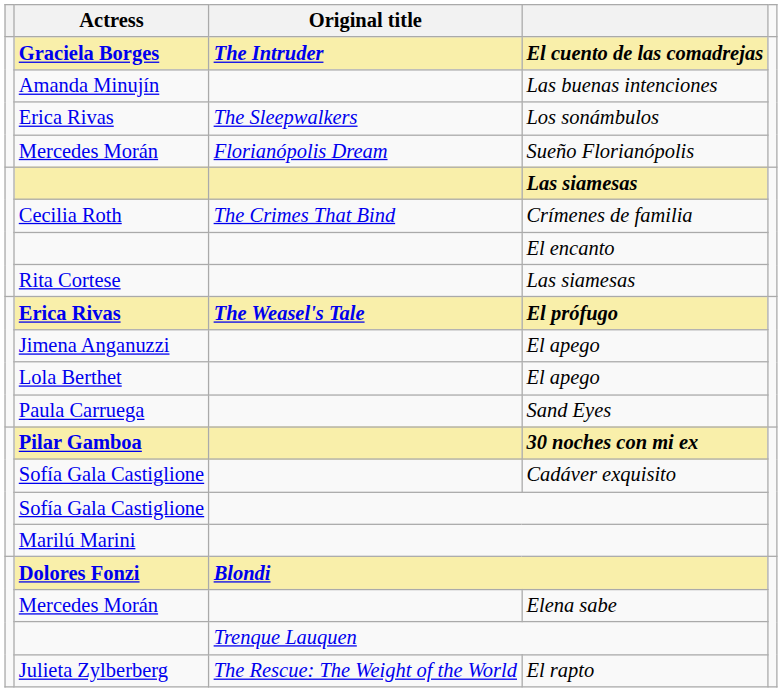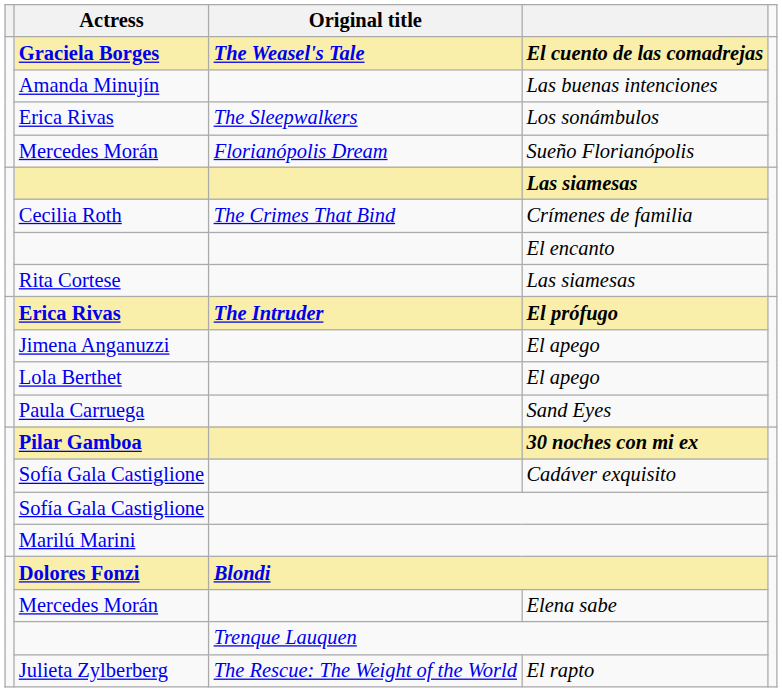El cuento de las comadrejas | Original title: The Intruder -> The Weasel's Tale
El prófugo | Original title: The Weasel's Tale -> The Intruder
